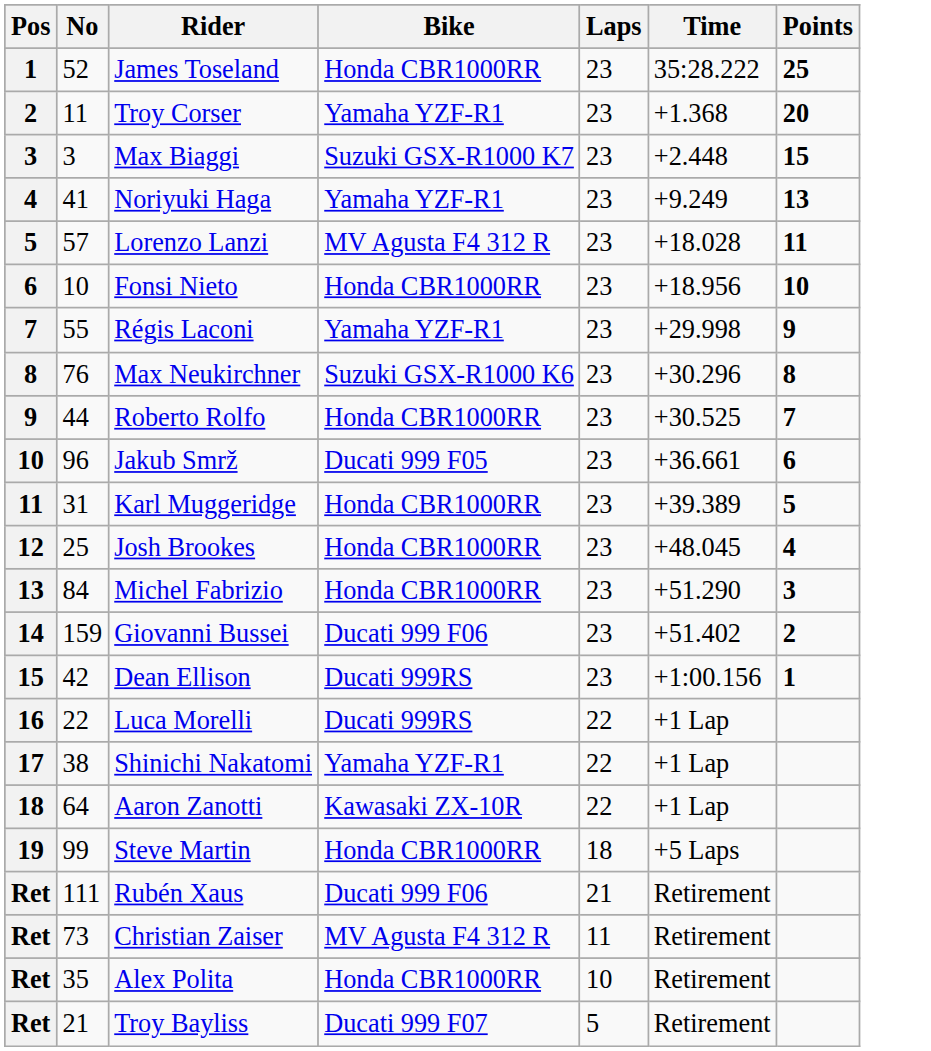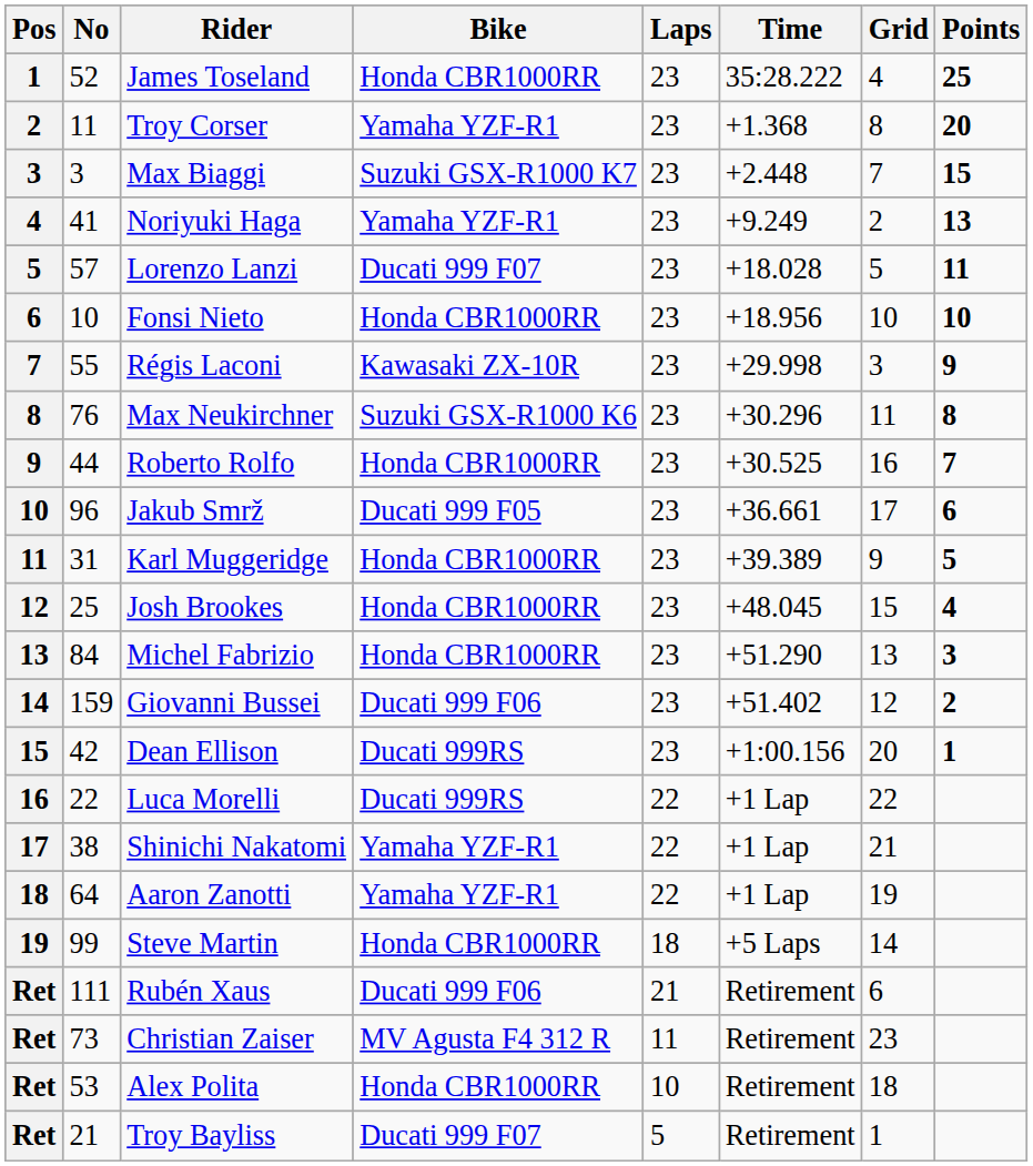+ column: Grid | 4 | 8 | 7 | 2 | 5 | 10 | 3 | 11 | 16 | 17 | 9 | 15 | 13 | 12 | 20 | 22 | 21 | 19 | 14 | 6 | 23 | 18 | 1
Lorenzo Lanzi | Bike: MV Agusta F4 312 R -> Ducati 999 F07
Régis Laconi | Bike: Yamaha YZF-R1 -> Kawasaki ZX-10R
Aaron Zanotti | Bike: Kawasaki ZX-10R -> Yamaha YZF-R1
Alex Polita | No: 35 -> 53
